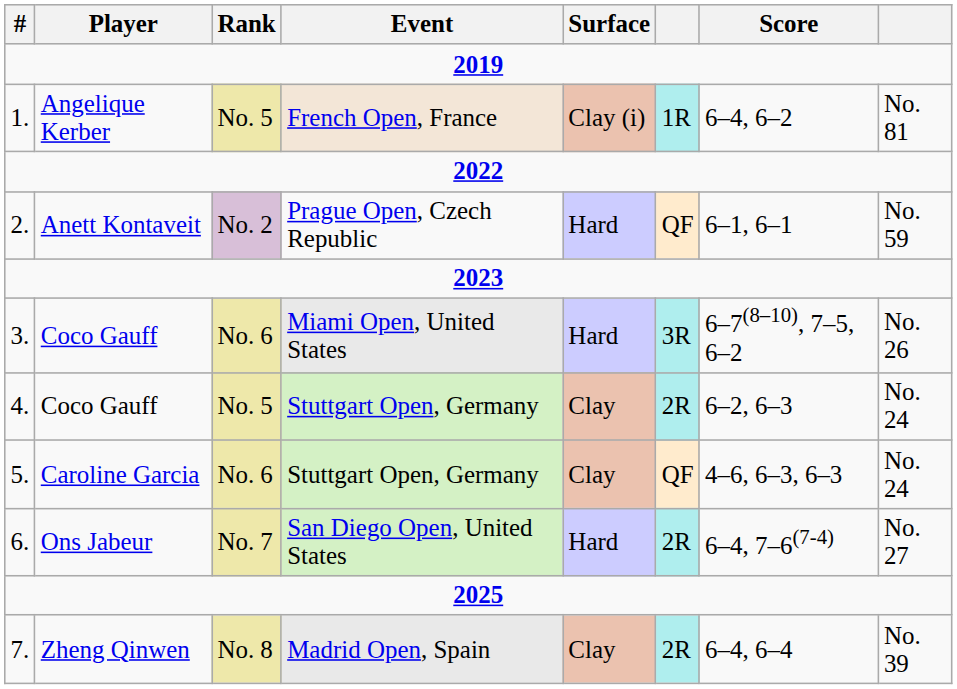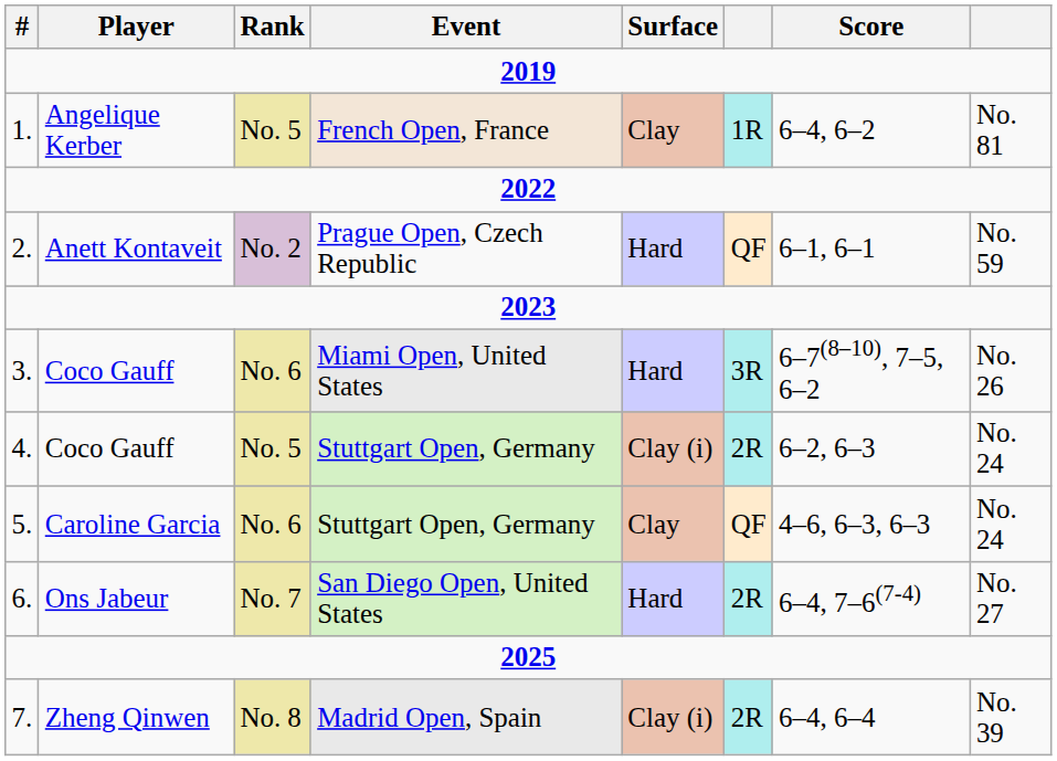Angelique Kerber | Surface: Clay (i) -> Clay
Coco Gauff / Stuttgart Open, Germany | Surface: Clay -> Clay (i)
Zheng Qinwen | Surface: Clay -> Clay (i)
